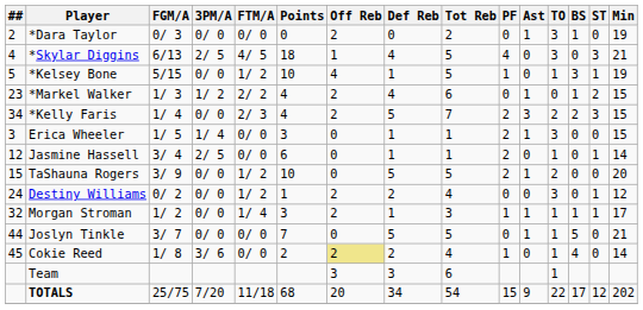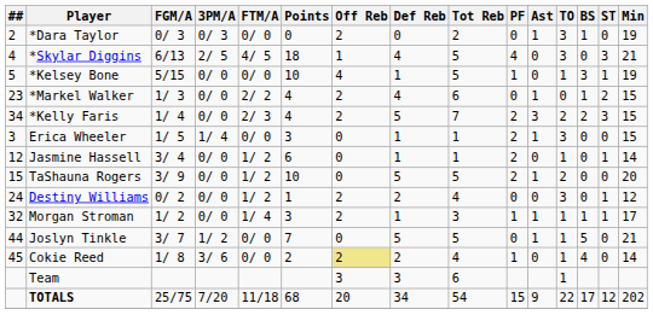*Dara Taylor | 3PM/A: 0/ 0 -> 0/ 3
*Kelsey Bone | FTM/A: 1/ 2 -> 0/ 0
*Markel Walker | 3PM/A: 1/ 2 -> 0/ 0
Jasmine Hassell | 3PM/A: 2/ 5 -> 0/ 0
Jasmine Hassell | FTM/A: 0/ 0 -> 1/ 2
Joslyn Tinkle | 3PM/A: 0/ 0 -> 1/ 2
